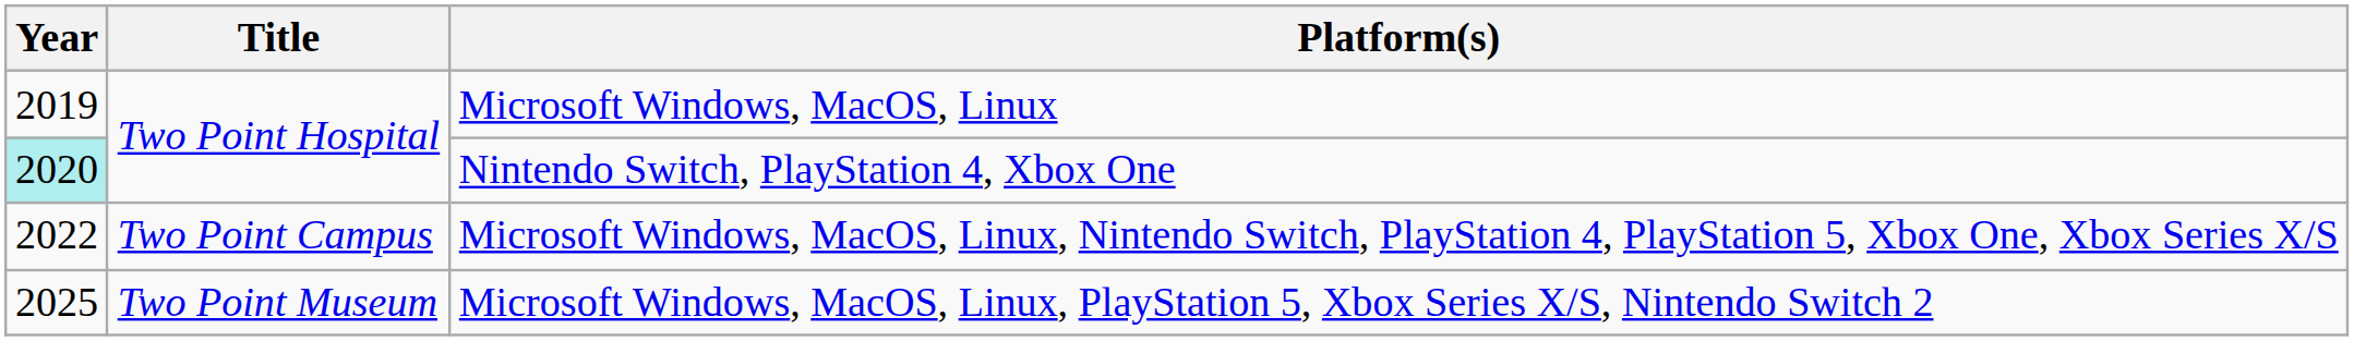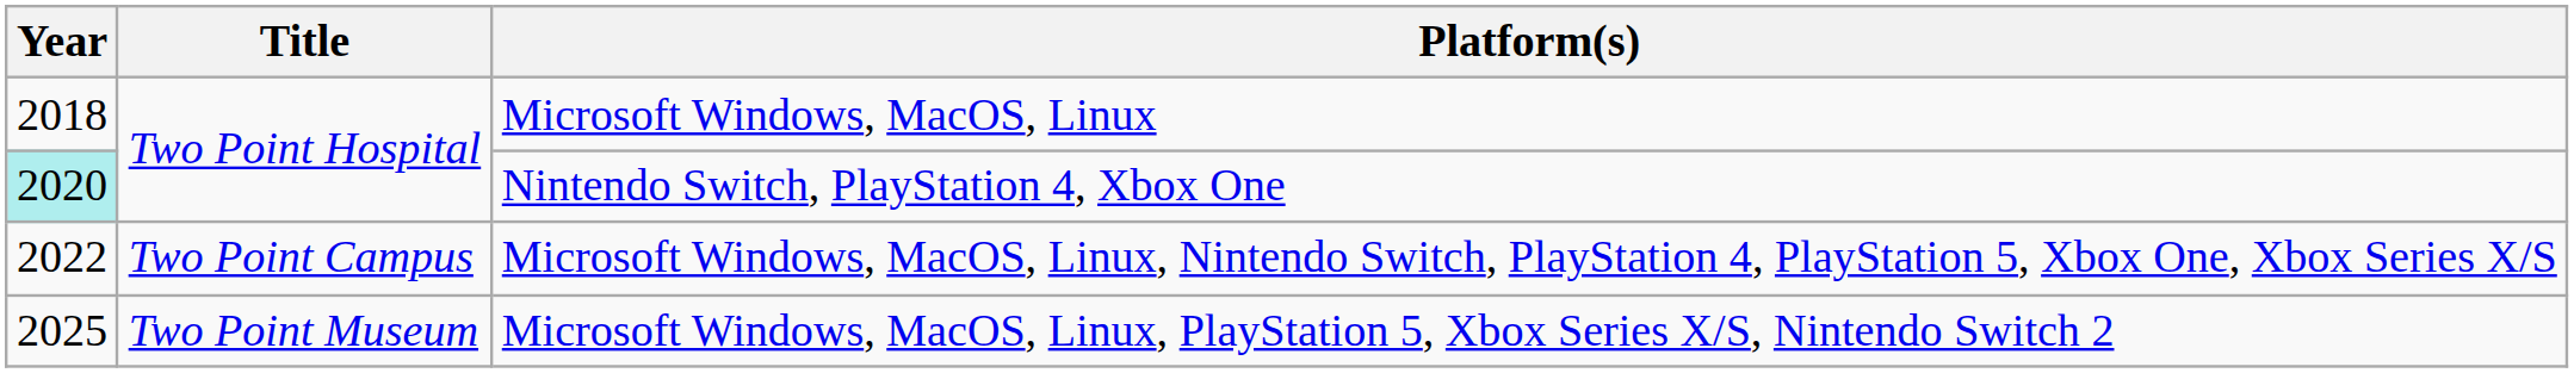Microsoft Windows, MacOS, Linux | Year: 2019 -> 2018
